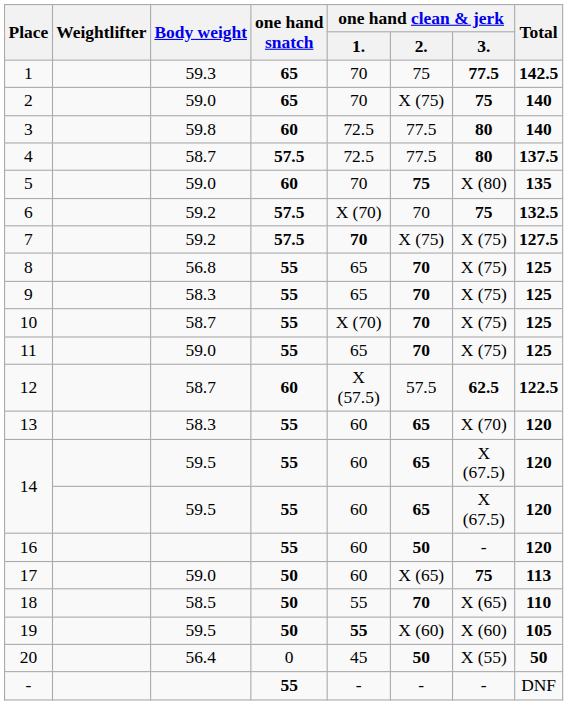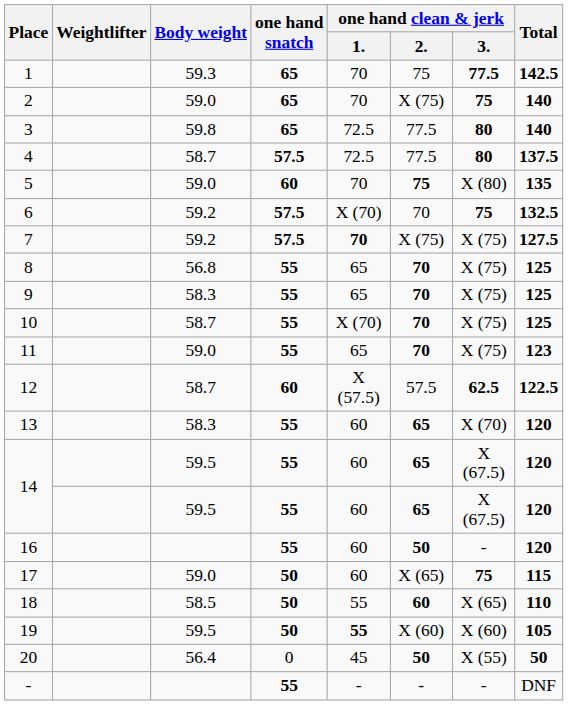3 | one hand snatch: 60 -> 65
11 | Total: 125 -> 123
17 | Total: 113 -> 115
18 | one hand clean & jerk / 2.: 70 -> 60
